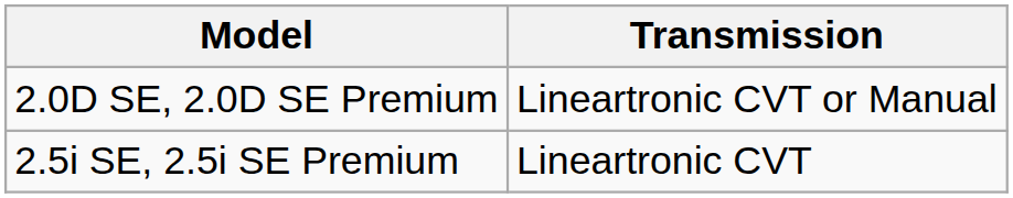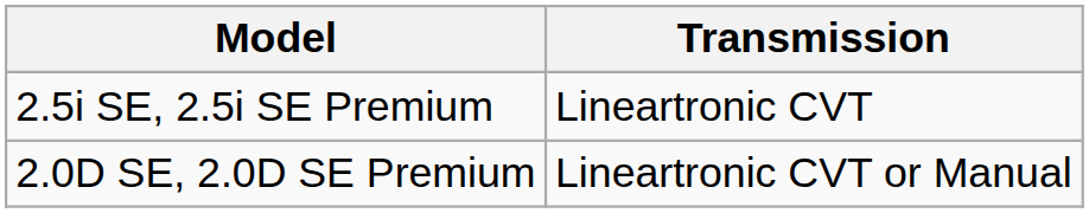rows swapped: 2.5i SE, 2.5i SE Premium <-> 2.0D SE, 2.0D SE Premium
